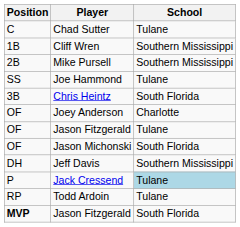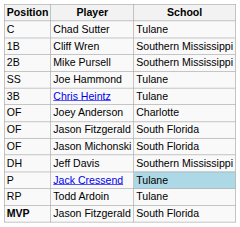Chris Heintz | School: South Florida -> Tulane
OF / Jason Fitzgerald | School: Tulane -> South Florida
